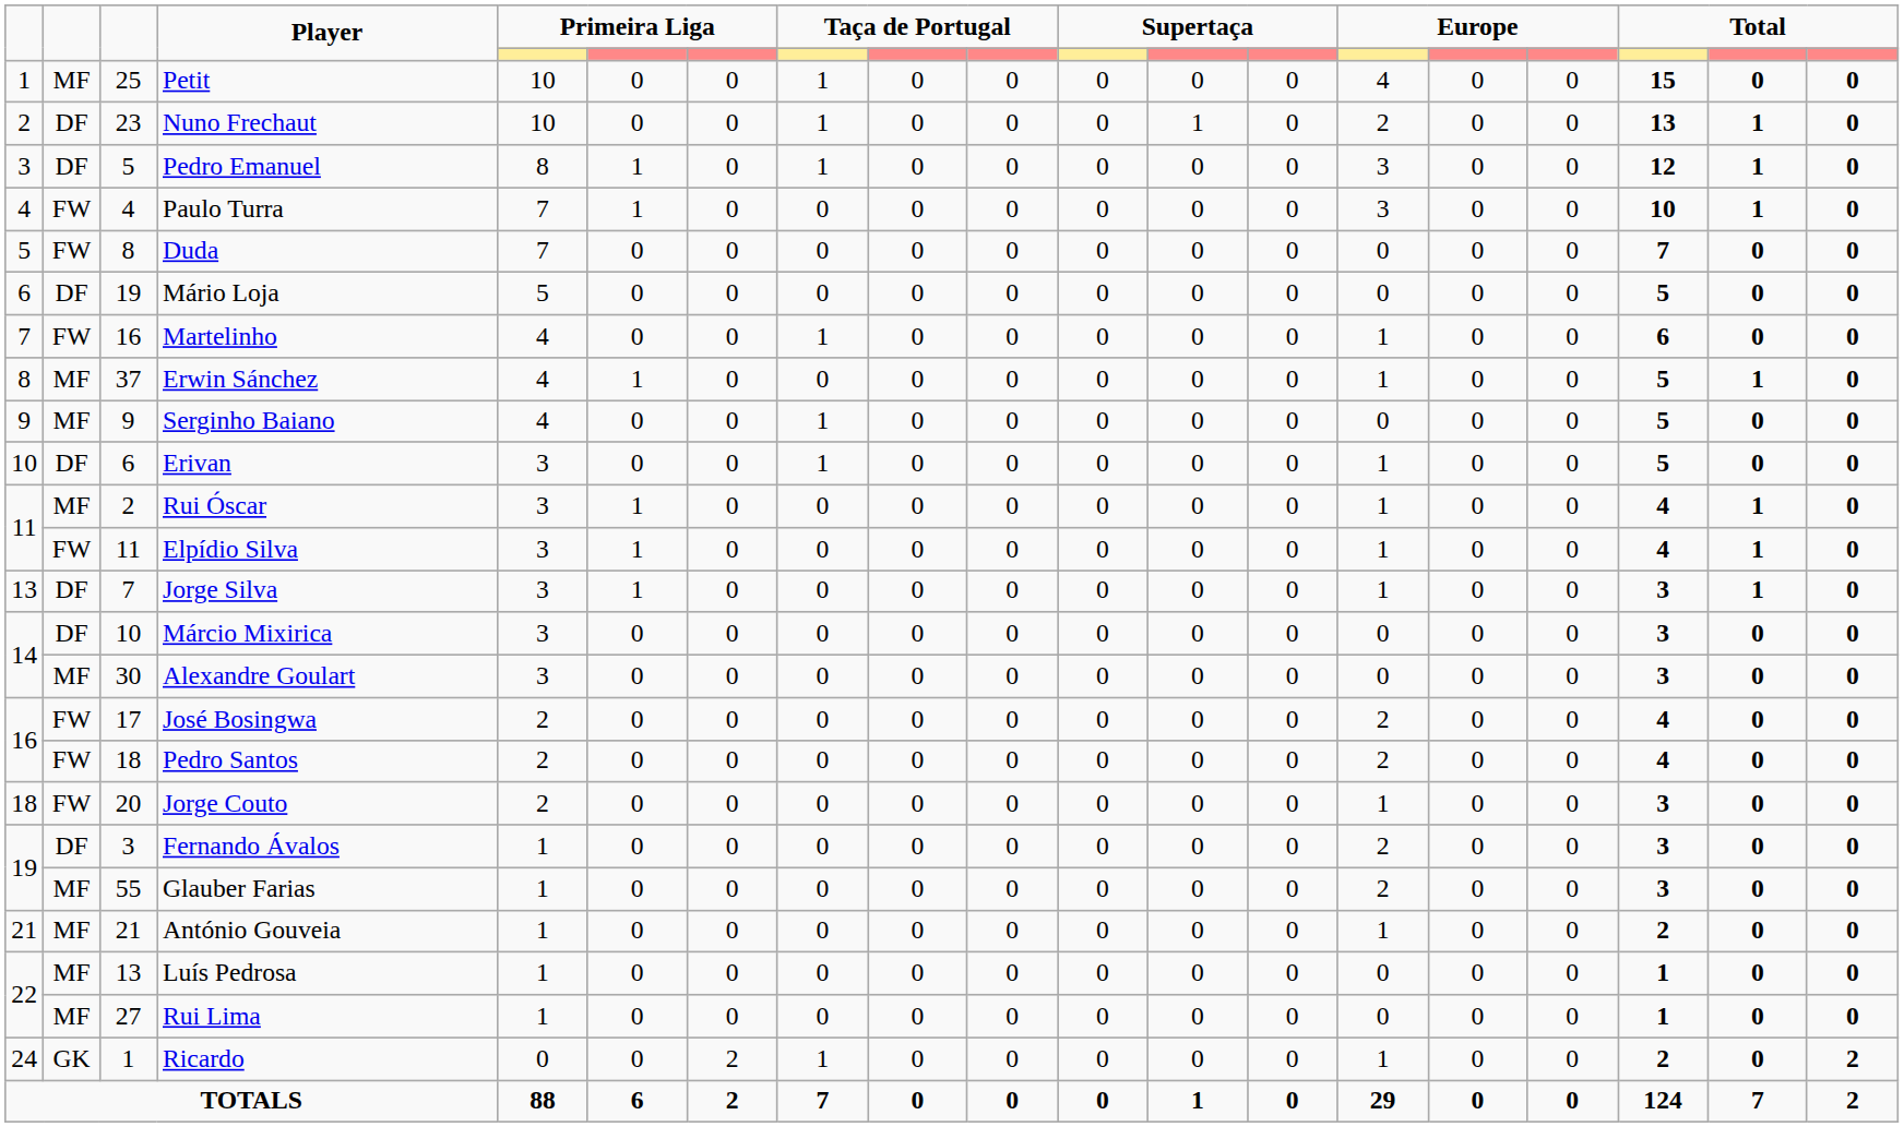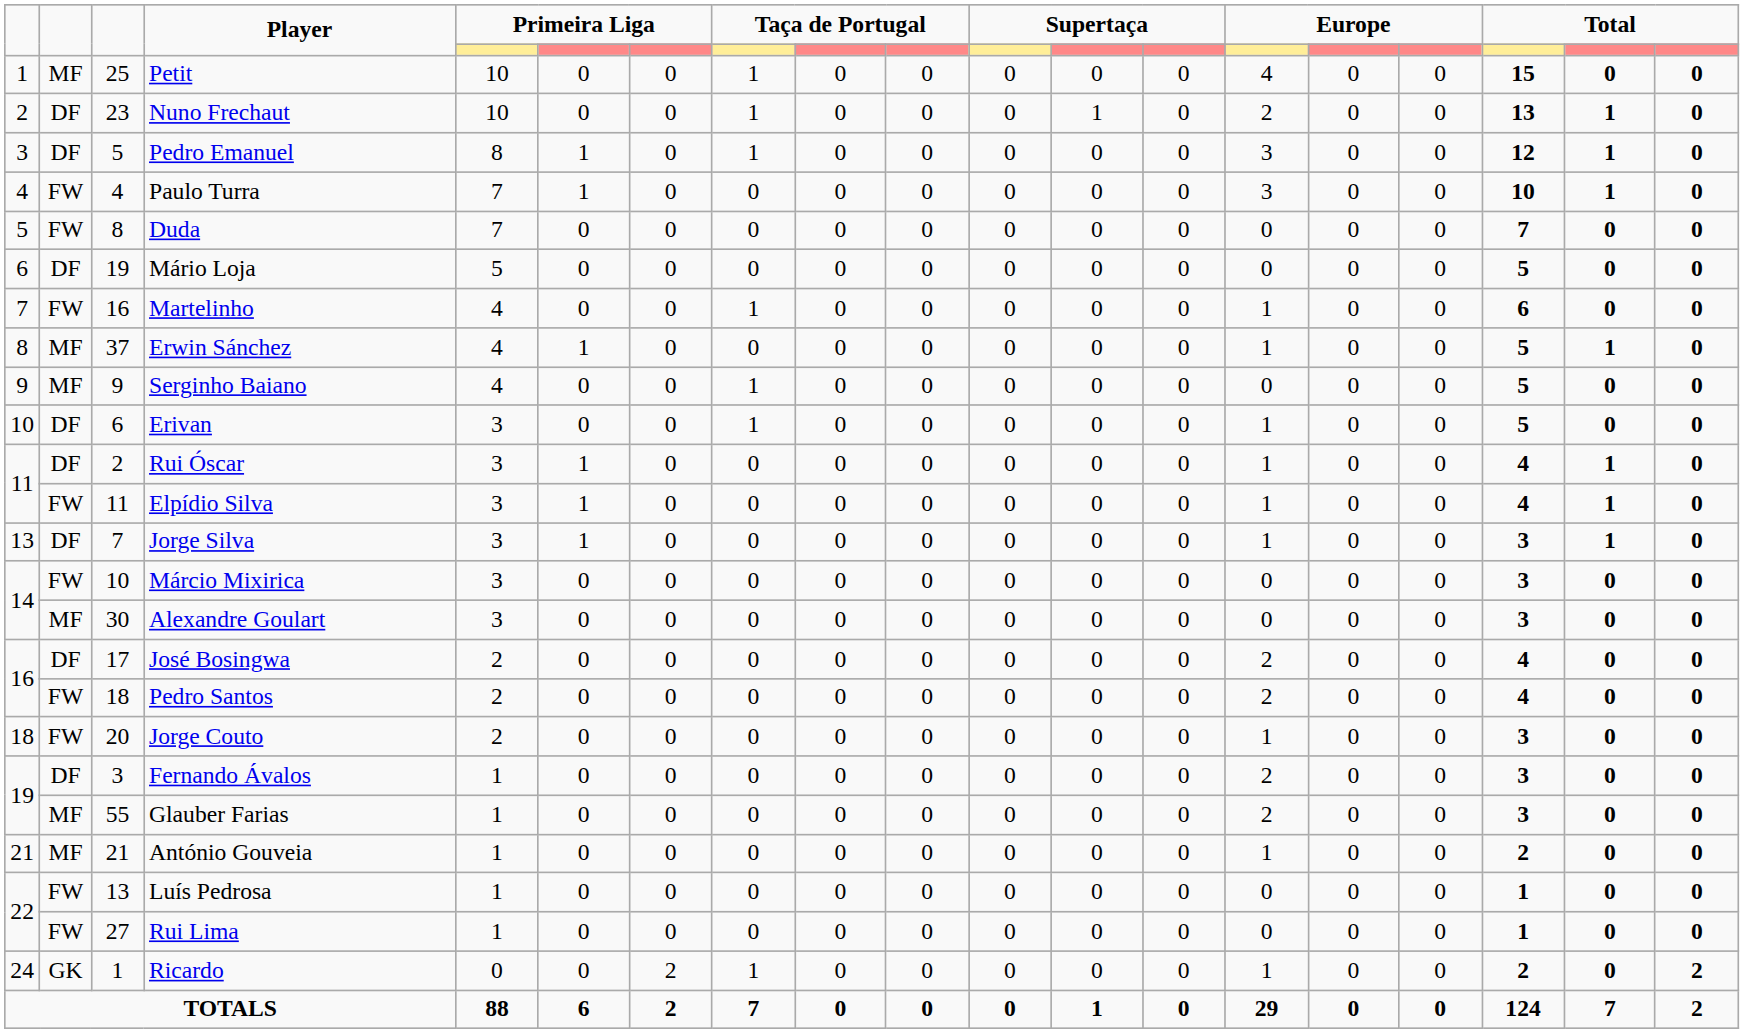Rui Óscar | column 2: MF -> DF
Márcio Mixirica | column 2: DF -> FW
José Bosingwa | column 2: FW -> DF
Luís Pedrosa | column 2: MF -> FW
Rui Lima | column 2: MF -> FW
